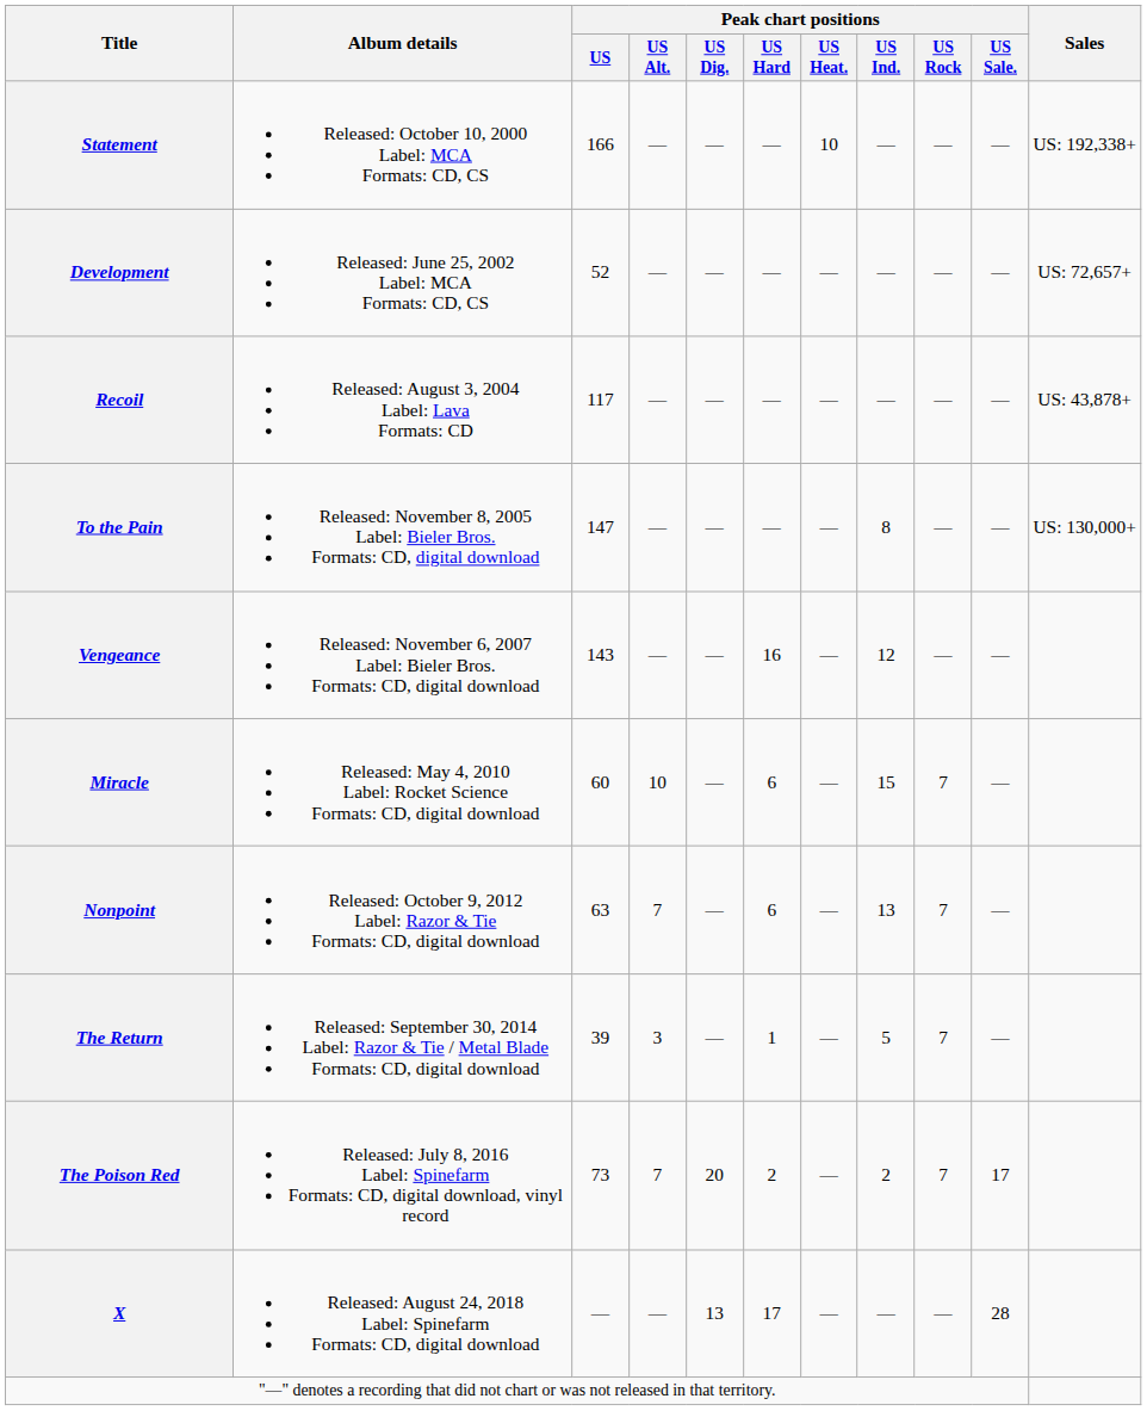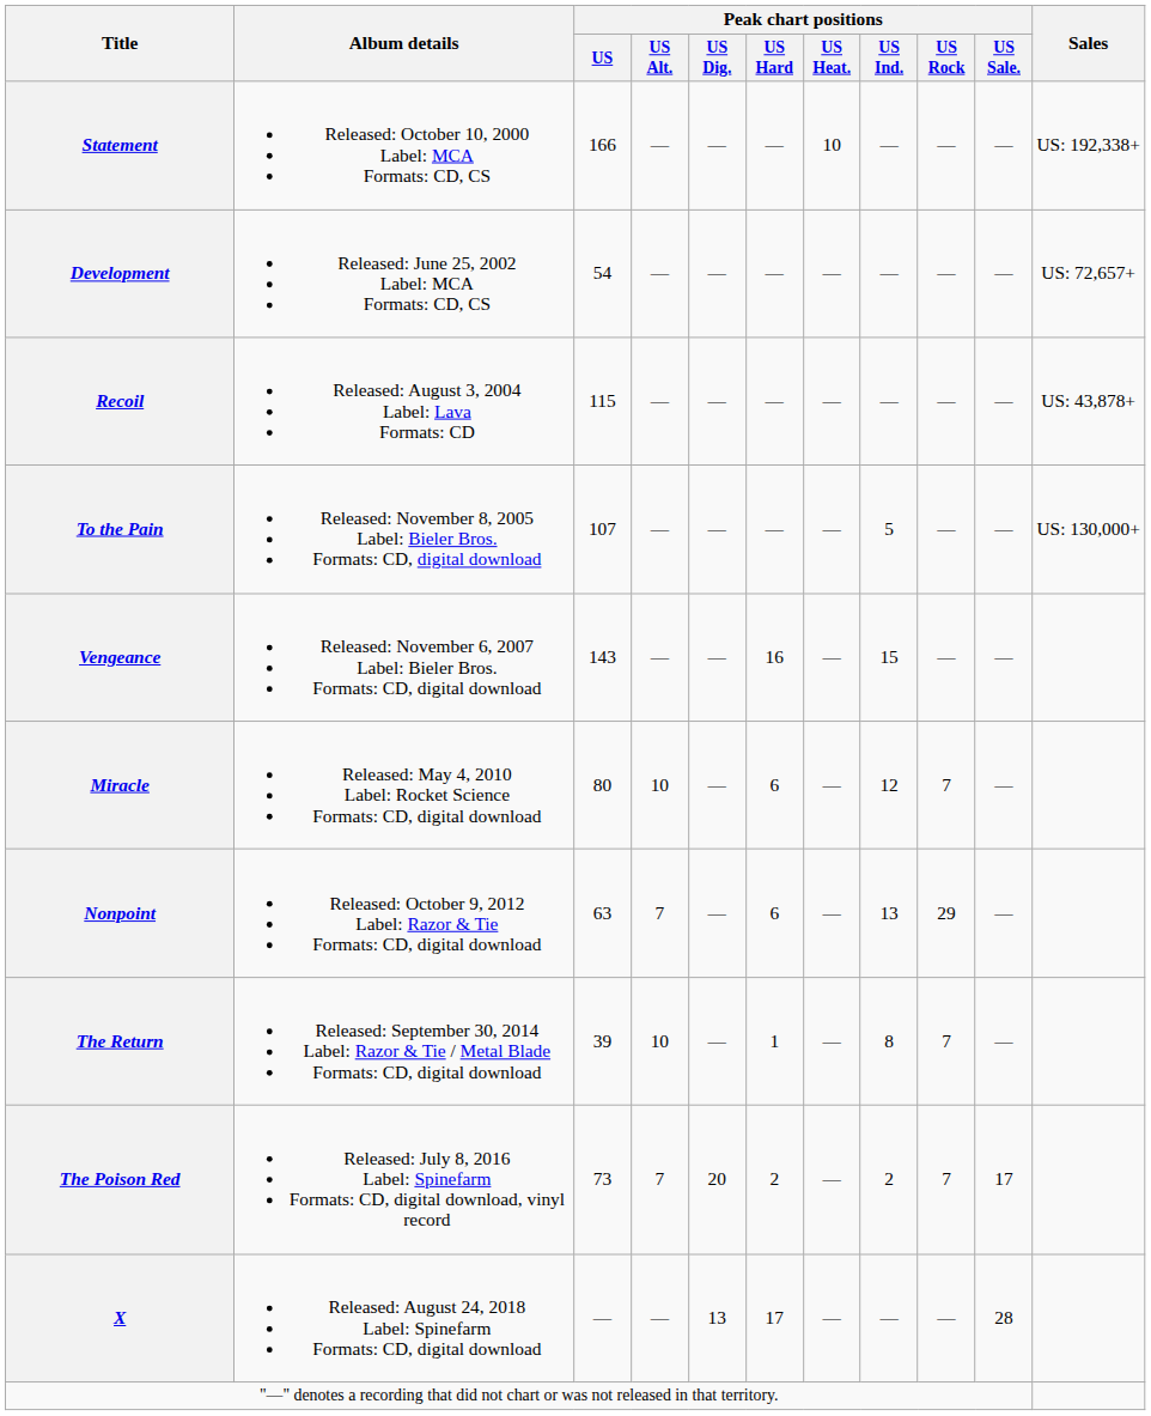Development | Peak chart positions / US: 52 -> 54
Recoil | Peak chart positions / US: 117 -> 115
To the Pain | Peak chart positions / US: 147 -> 107
To the Pain | Peak chart positions / US Ind.: 8 -> 5
Vengeance | Peak chart positions / US Ind.: 12 -> 15
Miracle | Peak chart positions / US: 60 -> 80
Miracle | Peak chart positions / US Ind.: 15 -> 12
Nonpoint | Peak chart positions / US Rock: 7 -> 29
The Return | Peak chart positions / US Alt.: 3 -> 10
The Return | Peak chart positions / US Ind.: 5 -> 8
